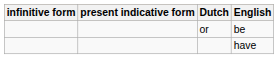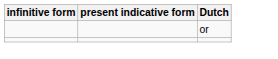- column: English | be | have
